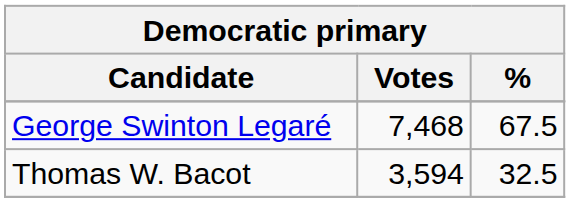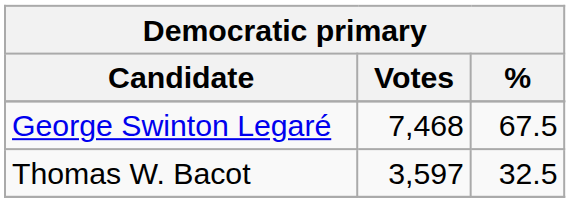Thomas W. Bacot | Votes: 3,594 -> 3,597
